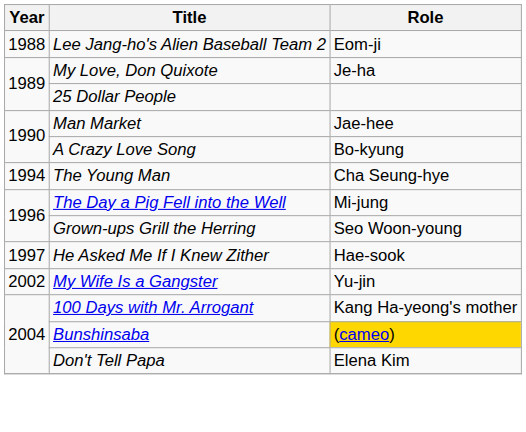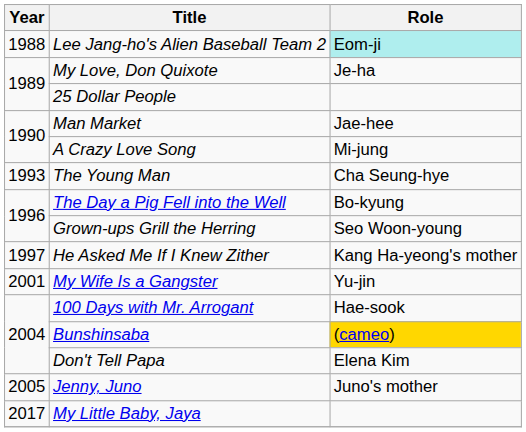Lee Jang-ho's Alien Baseball Team 2 | Role: no background -> paleturquoise background
A Crazy Love Song | Role: Bo-kyung -> Mi-jung
The Young Man | Year: 1994 -> 1993
The Day a Pig Fell into the Well | Role: Mi-jung -> Bo-kyung
He Asked Me If I Knew Zither | Role: Hae-sook -> Kang Ha-yeong's mother
My Wife Is a Gangster | Year: 2002 -> 2001
100 Days with Mr. Arrogant | Role: Kang Ha-yeong's mother -> Hae-sook
+ row: 2005 | Jenny, Juno | Juno's mother
+ row: 2017 | My Little Baby, Jaya
